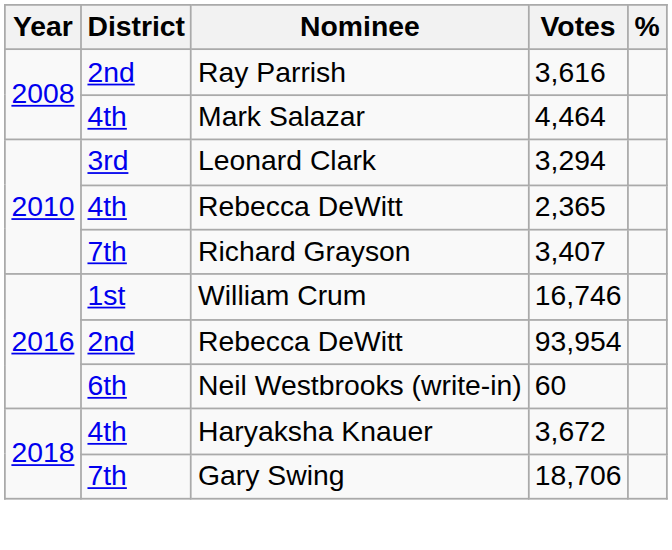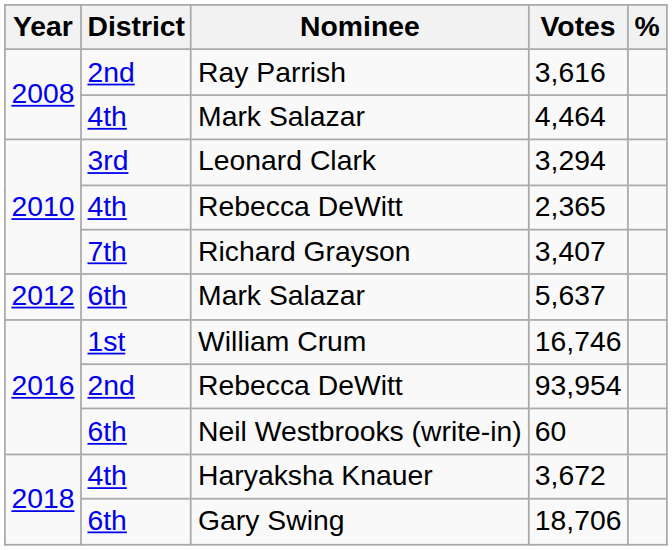+ row: 2012 | 6th | Mark Salazar | 5,637
18,706 | District: 7th -> 6th
